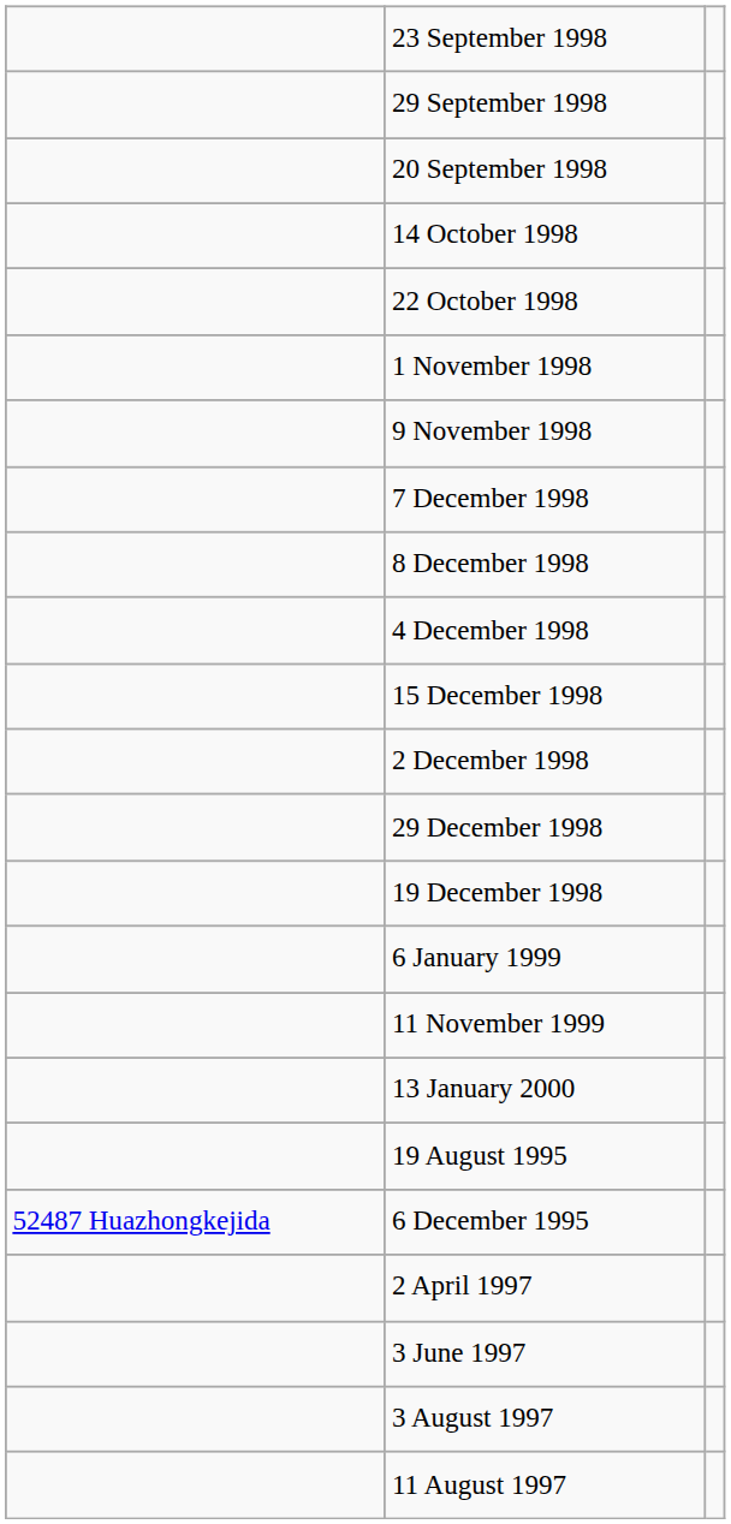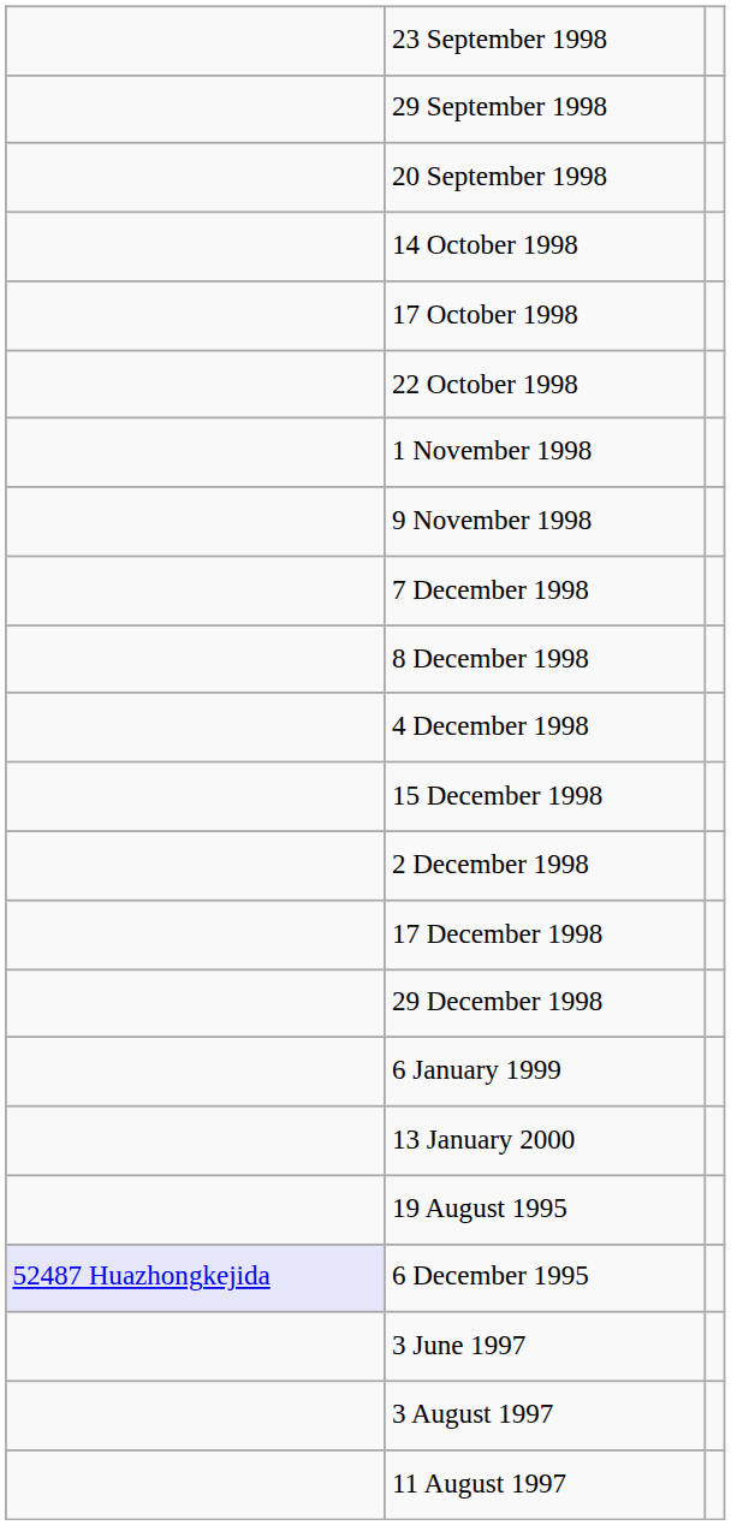+ row: 17 October 1998
+ row: 17 December 1998
- row: 19 December 1998
- row: 11 November 1999
6 December 1995 | column 1: no background -> lavender background
- row: 2 April 1997
